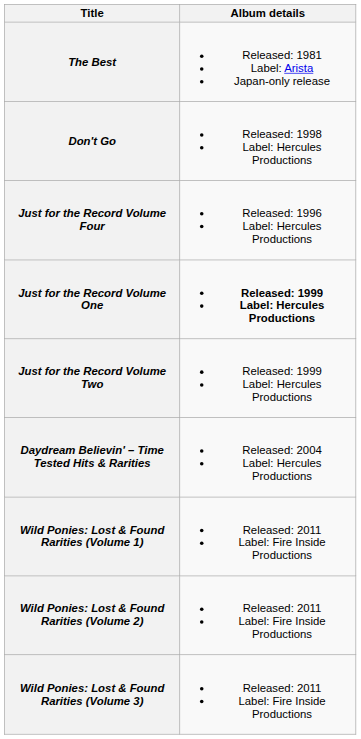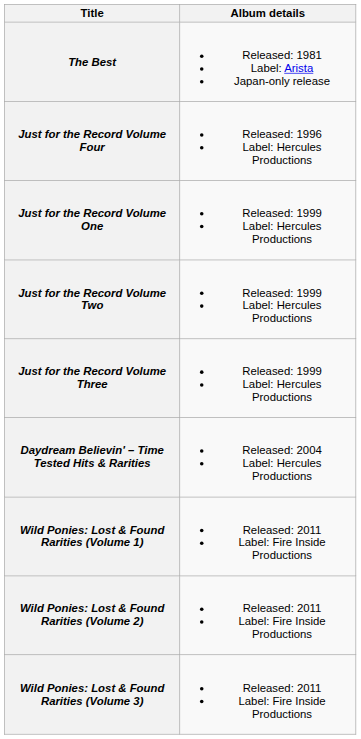- row: Don't Go | Released: 1998 Label: Hercules Productions
Just for the Record Volume One | Album details: bold -> normal
+ row: Just for the Record Volume Three | Released: 1999 Label: Hercules Productions
